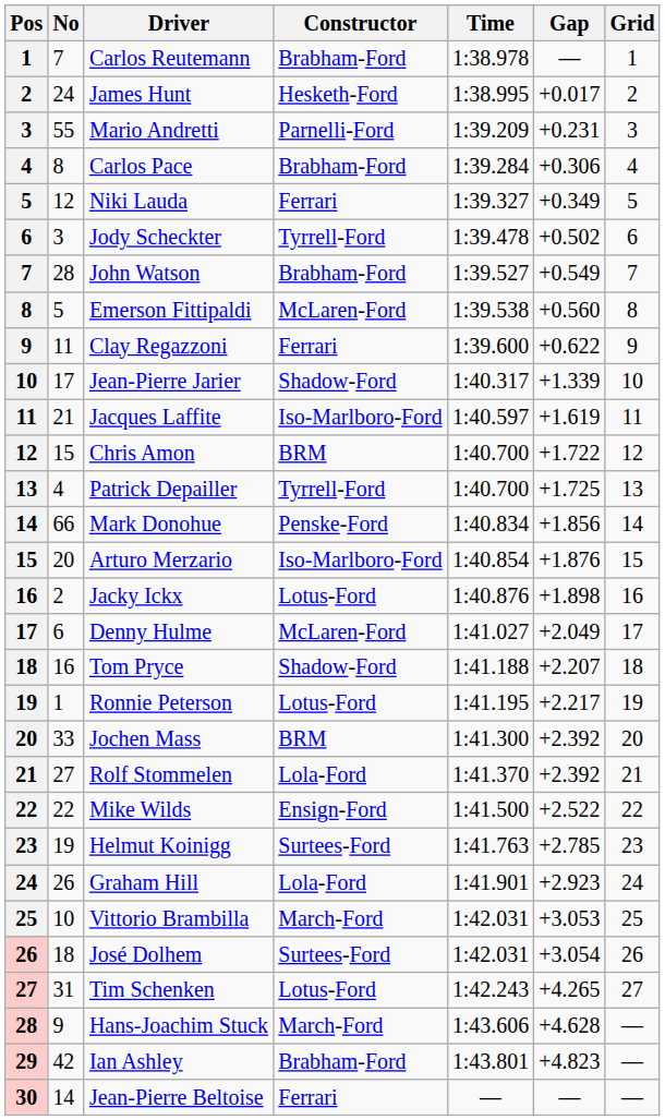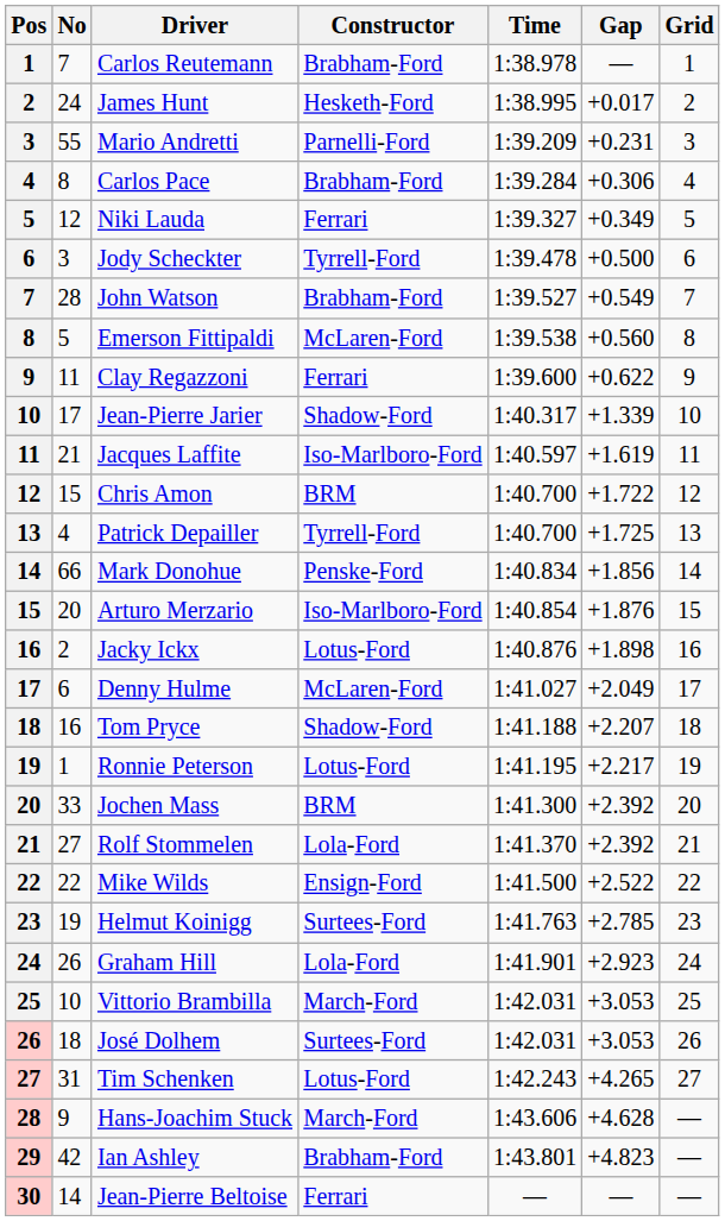Jody Scheckter | Gap: +0.502 -> +0.500
José Dolhem | Gap: +3.054 -> +3.053
